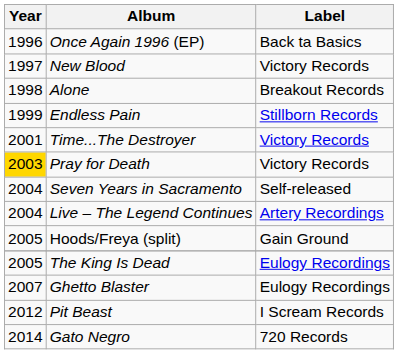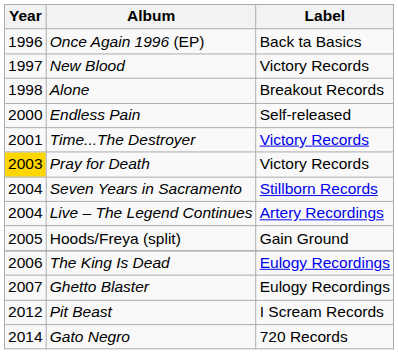Endless Pain | Year: 1999 -> 2000
Endless Pain | Label: Stillborn Records -> Self-released
Seven Years in Sacramento | Label: Self-released -> Stillborn Records
The King Is Dead | Year: 2005 -> 2006
